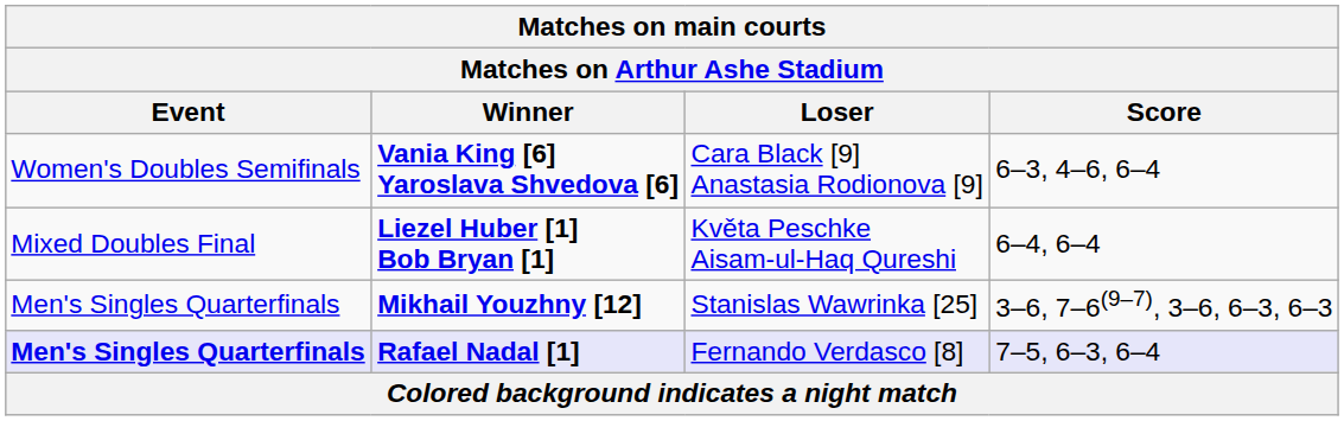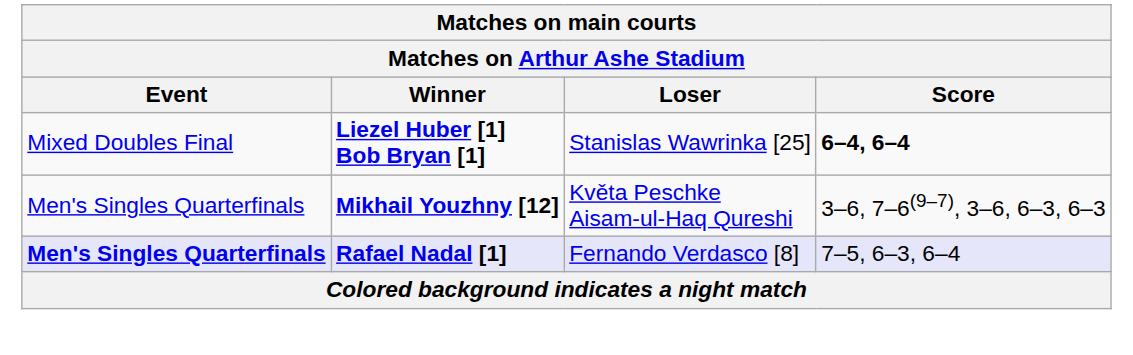- row: Women's Doubles Semifinals | Vania King [6] Yaroslava Shvedova [6] | Cara Black [9] Anastasia Rodionova [9] | 6–3, 4–6, 6–4
Liezel Huber [1] Bob Bryan [1] | Loser: Květa Peschke Aisam-ul-Haq Qureshi -> Stanislas Wawrinka [25]
Liezel Huber [1] Bob Bryan [1] | Score: normal -> bold
Mikhail Youzhny [12] | Loser: Stanislas Wawrinka [25] -> Květa Peschke Aisam-ul-Haq Qureshi
